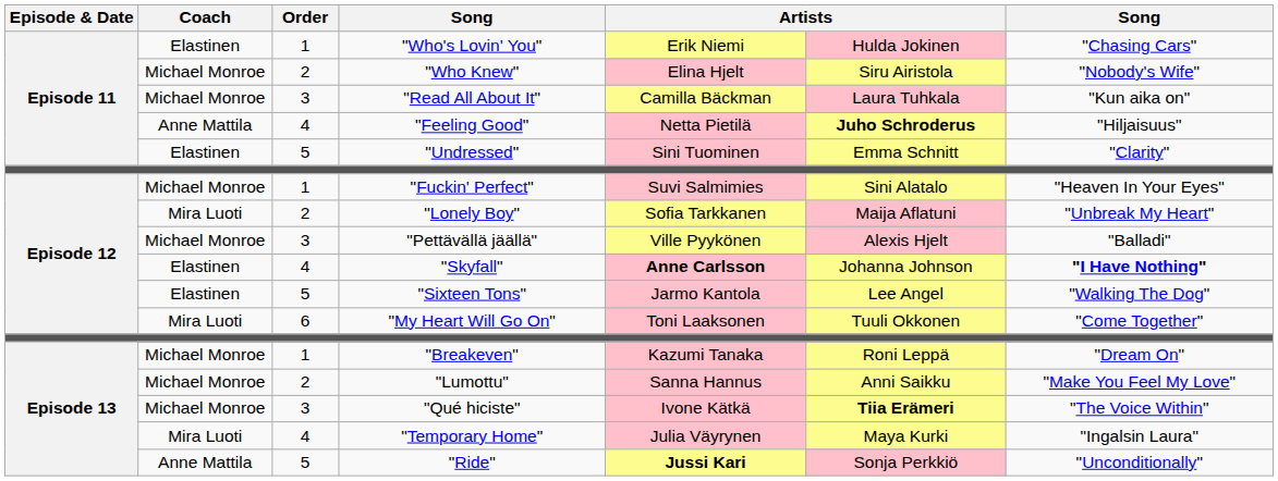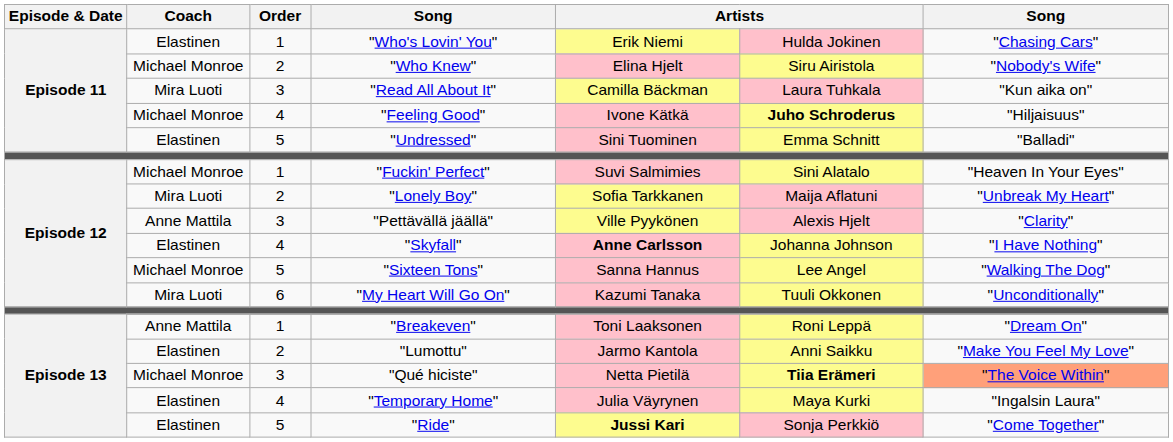"Read All About It" | Coach: Michael Monroe -> Mira Luoti
"Feeling Good" | Coach: Anne Mattila -> Michael Monroe
"Feeling Good" | column 5: Netta Pietilä -> Ivone Kätkä
"Undressed" | column 7: "Clarity" -> "Balladi"
"Pettävällä jäällä" | Coach: Michael Monroe -> Anne Mattila
"Pettävällä jäällä" | column 7: "Balladi" -> "Clarity"
"Skyfall" | column 7: bold -> normal
"Sixteen Tons" | Coach: Elastinen -> Michael Monroe
"Sixteen Tons" | column 5: Jarmo Kantola -> Sanna Hannus
"My Heart Will Go On" | column 5: Toni Laaksonen -> Kazumi Tanaka
"My Heart Will Go On" | column 7: "Come Together" -> "Unconditionally"
"Breakeven" | Coach: Michael Monroe -> Anne Mattila
"Breakeven" | column 5: Kazumi Tanaka -> Toni Laaksonen
"Lumottu" | Coach: Michael Monroe -> Elastinen
"Lumottu" | column 5: Sanna Hannus -> Jarmo Kantola
"Qué hiciste" | column 5: Ivone Kätkä -> Netta Pietilä
"Qué hiciste" | column 7: no background -> lightsalmon background
"Temporary Home" | Coach: Mira Luoti -> Elastinen
"Ride" | Coach: Anne Mattila -> Elastinen
"Ride" | column 7: "Unconditionally" -> "Come Together"
